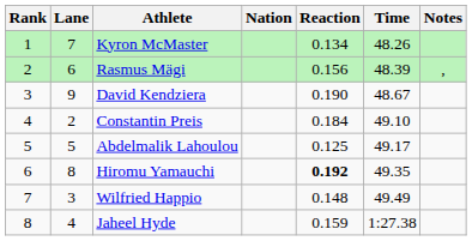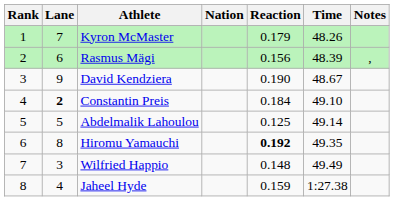Kyron McMaster | Reaction: 0.134 -> 0.179
Constantin Preis | Lane: normal -> bold
Abdelmalik Lahoulou | Time: 49.17 -> 49.14
